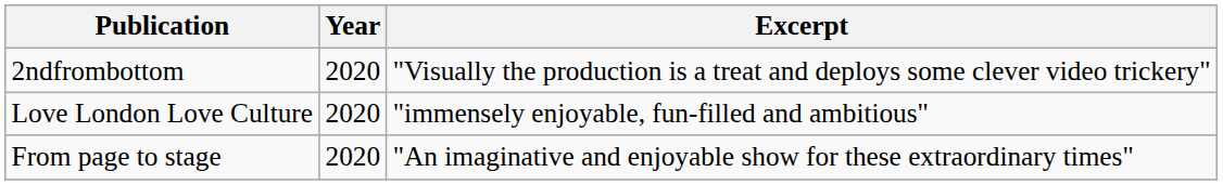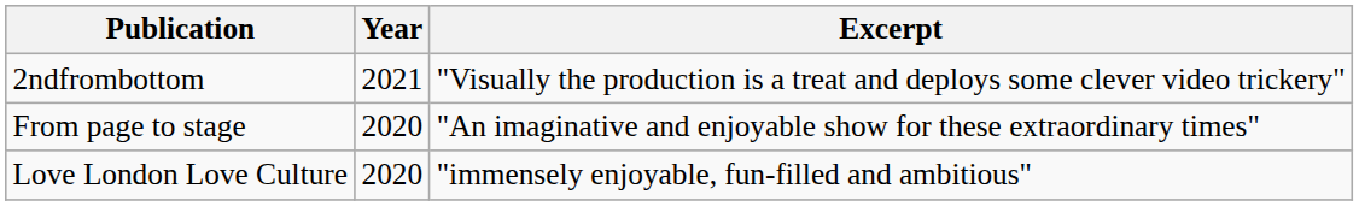2ndfrombottom | Year: 2020 -> 2021
rows swapped: From page to stage <-> Love London Love Culture
